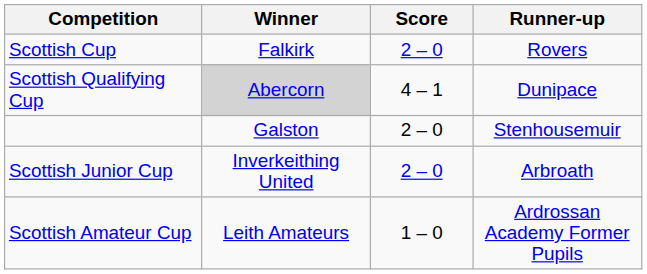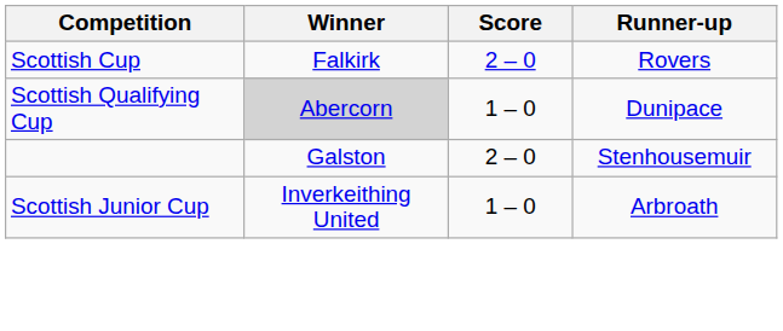Scottish Qualifying Cup | Score: 4 – 1 -> 1 – 0
Scottish Junior Cup | Score: 2 – 0 -> 1 – 0
- row: Scottish Amateur Cup | Leith Amateurs | 1 – 0 | Ardrossan Academy Former Pupils
